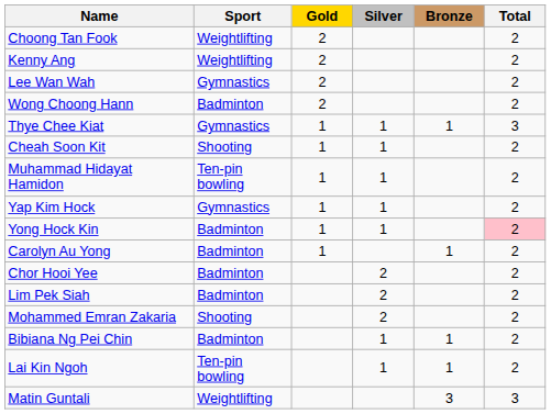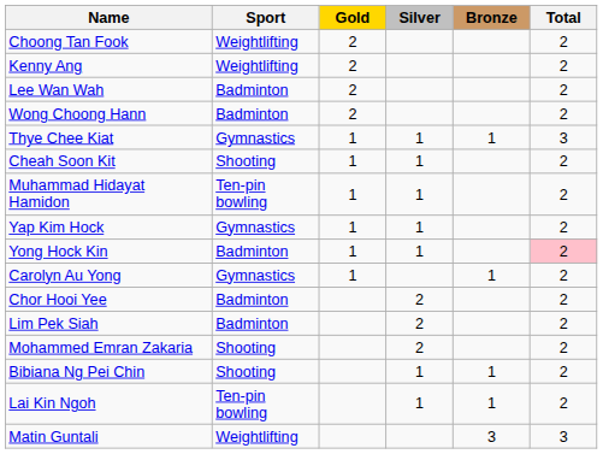Lee Wan Wah | Sport: Gymnastics -> Badminton
Carolyn Au Yong | Sport: Badminton -> Gymnastics
Bibiana Ng Pei Chin | Sport: Badminton -> Shooting
